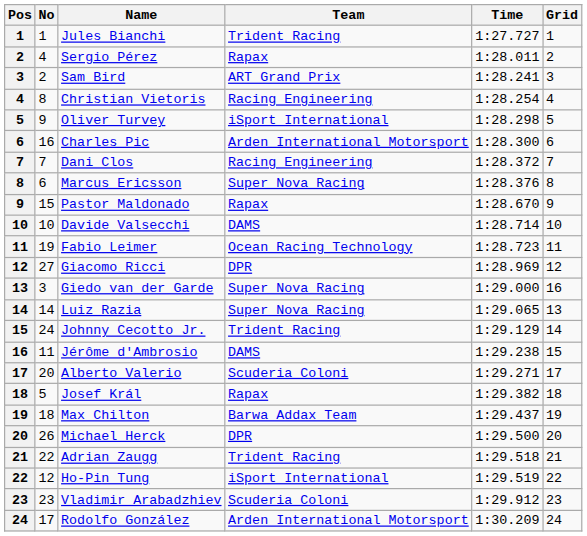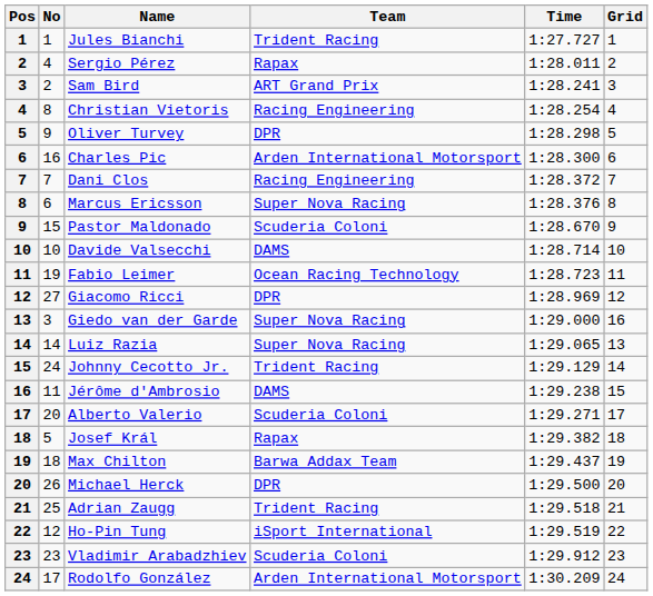Oliver Turvey | Team: iSport International -> DPR
Pastor Maldonado | Team: Rapax -> Scuderia Coloni
Adrian Zaugg | No: 22 -> 25
